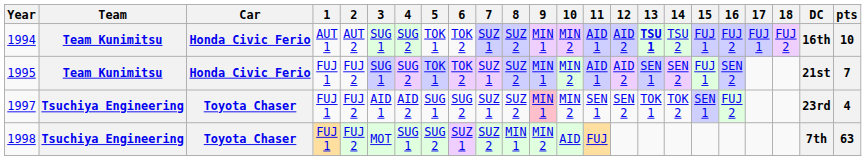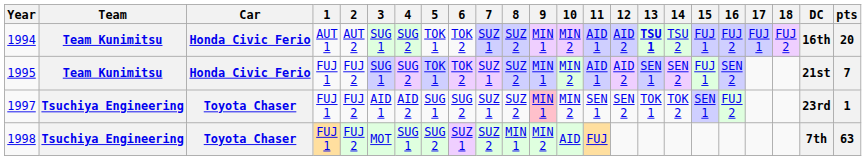1994 | pts: 10 -> 20
1997 | pts: 4 -> 1
